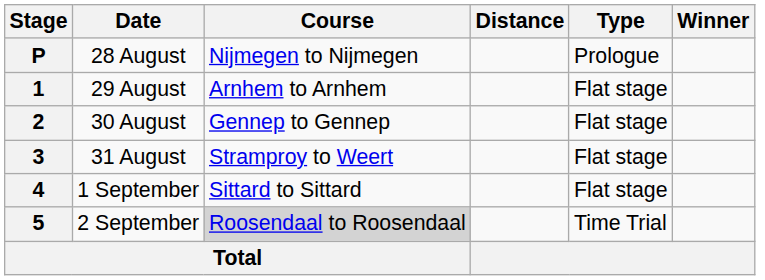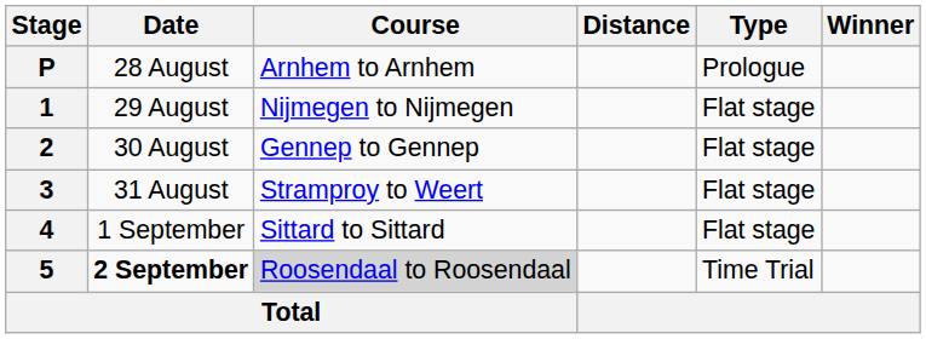P | Course: Nijmegen to Nijmegen -> Arnhem to Arnhem
1 | Course: Arnhem to Arnhem -> Nijmegen to Nijmegen
5 | Date: normal -> bold
